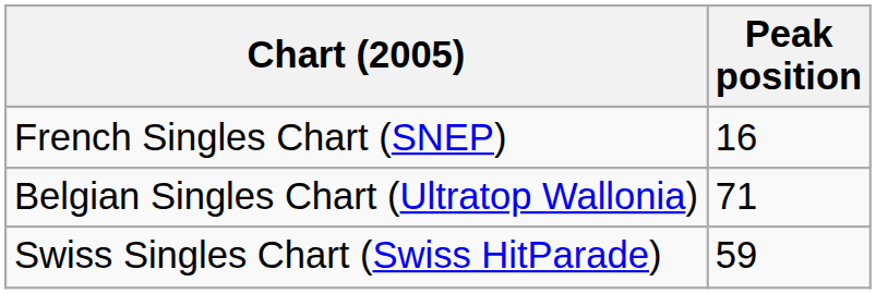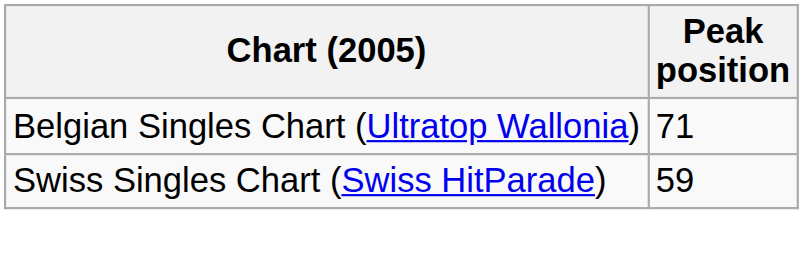- row: French Singles Chart (SNEP) | 16
